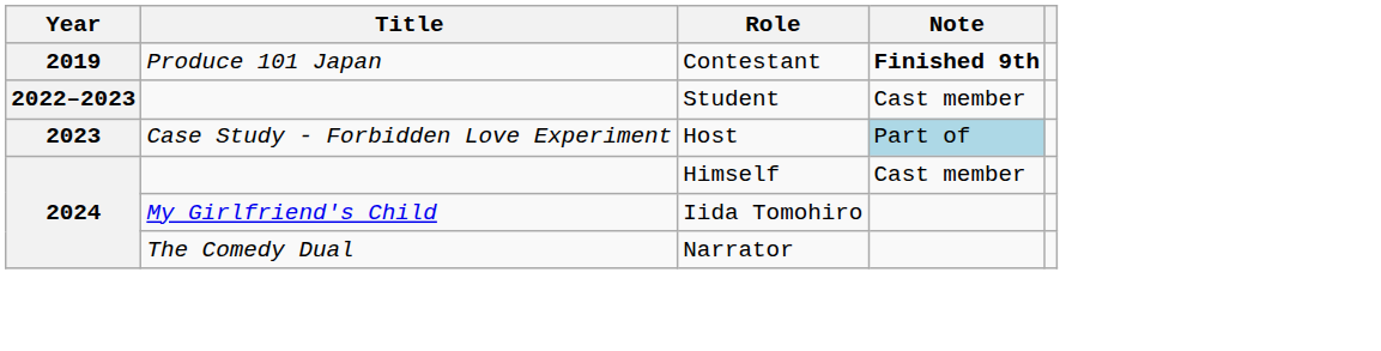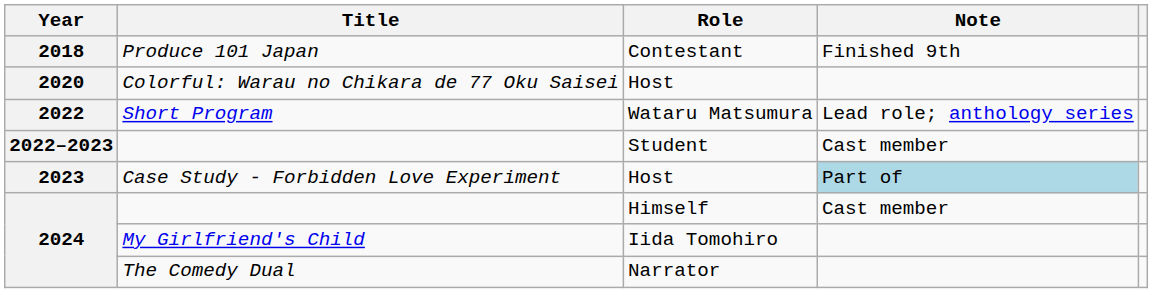Produce 101 Japan | Year: 2019 -> 2018
Produce 101 Japan | Note: bold -> normal
+ row: 2020 | Colorful: Warau no Chikara de 77 Oku Saisei | Host
+ row: 2022 | Short Program | Wataru Matsumura | Lead role; anthology series
